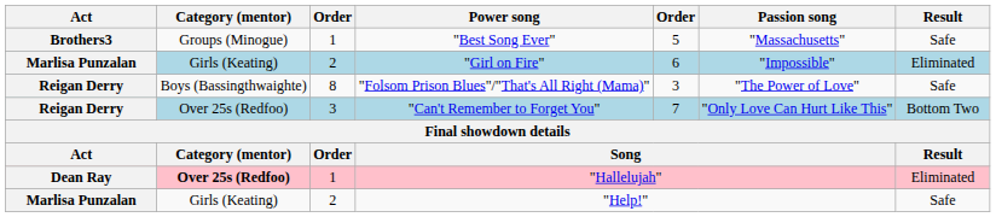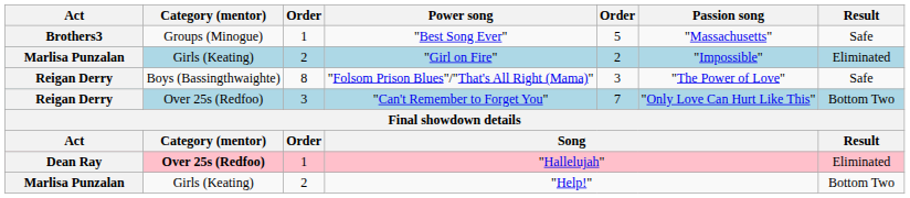"Girl on Fire" | column 5: 6 -> 2
"Help!" | Result: Safe -> Bottom Two
